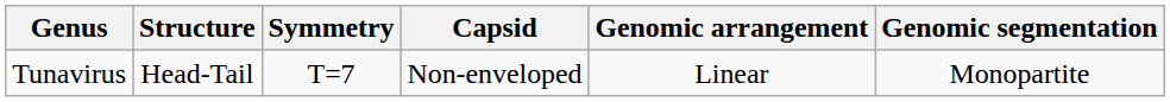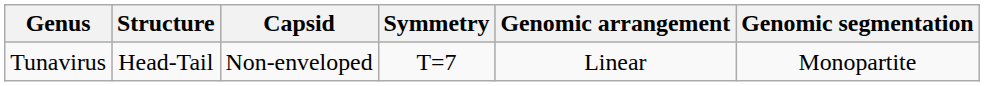columns swapped: Symmetry <-> Capsid
